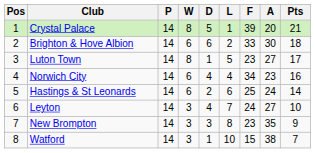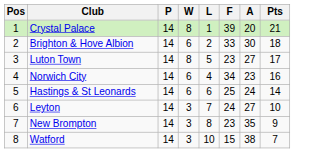- column: D | 5 | 6 | 1 | 4 | 2 | 4 | 3 | 1
